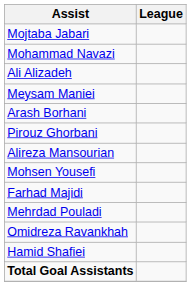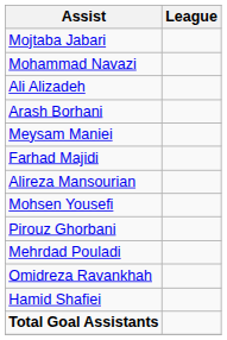rows swapped: Meysam Maniei <-> Arash Borhani
rows swapped: Farhad Majidi <-> Pirouz Ghorbani
